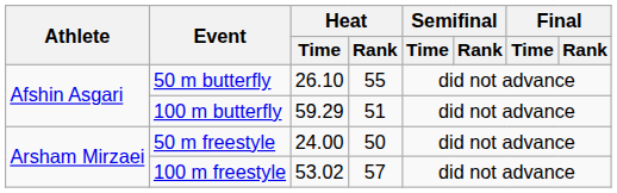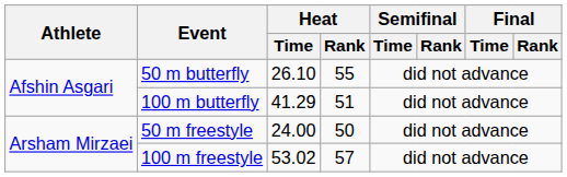100 m butterfly | Heat / Time: 59.29 -> 41.29
